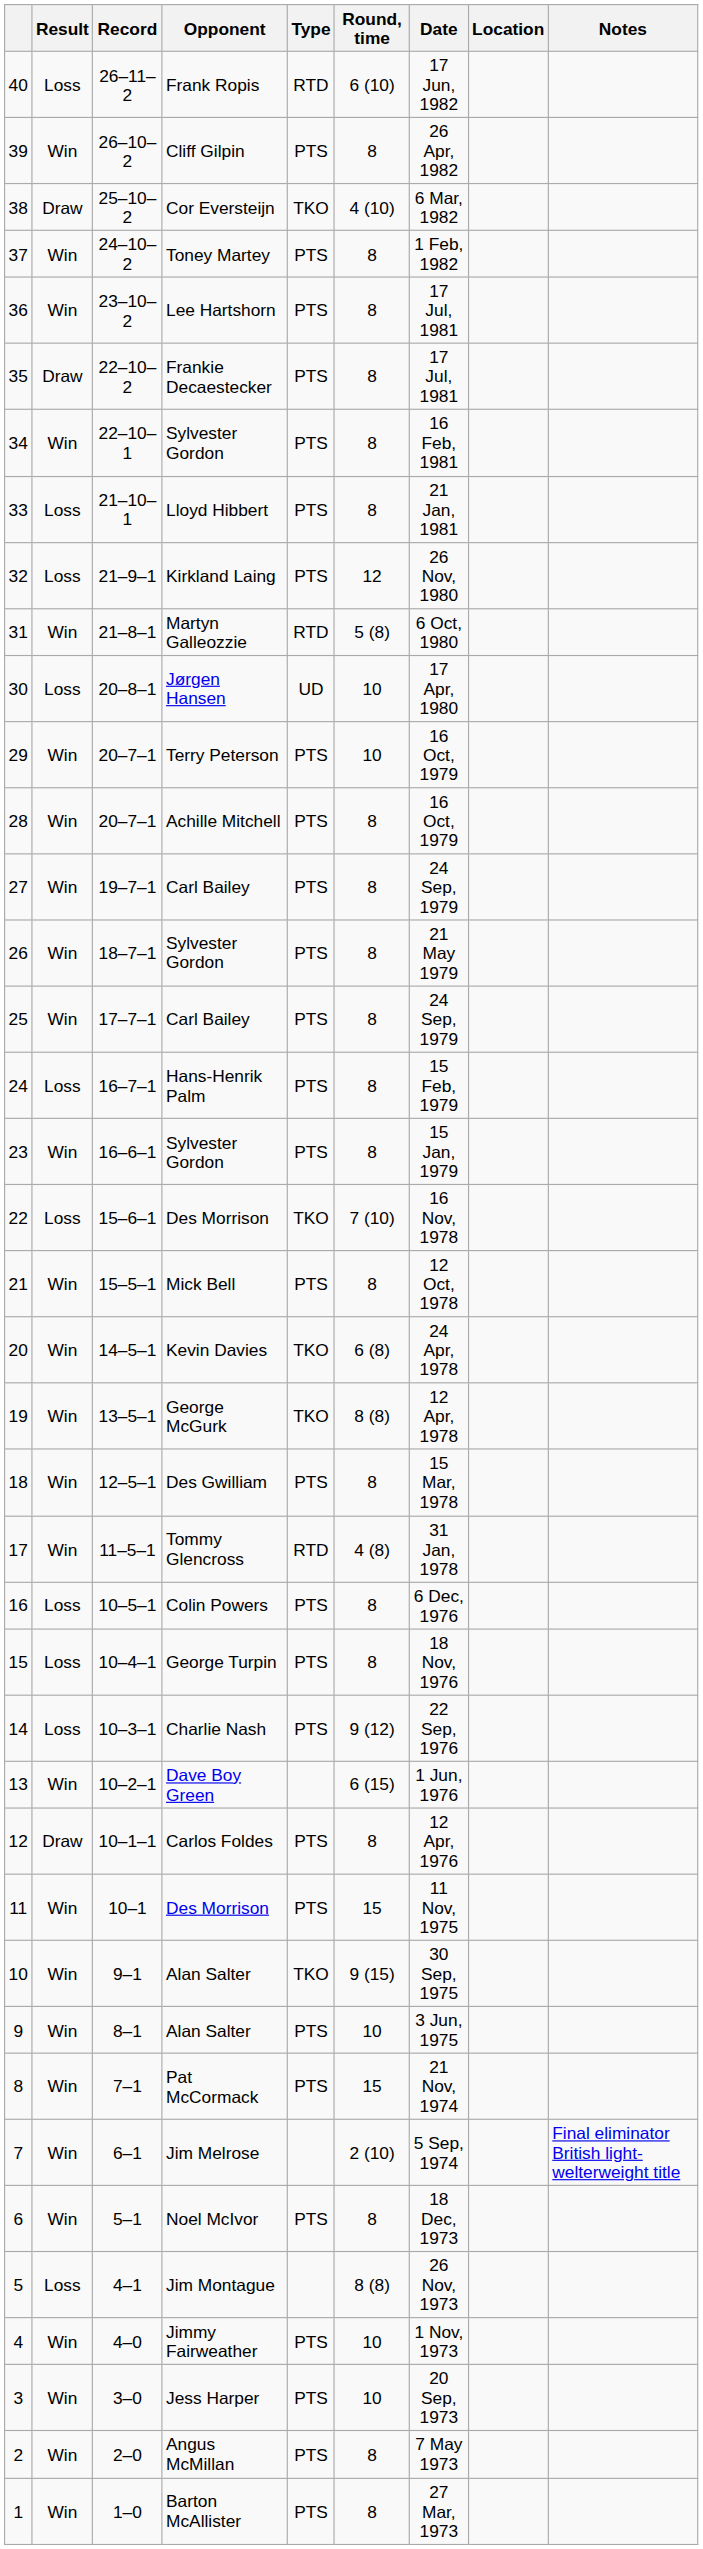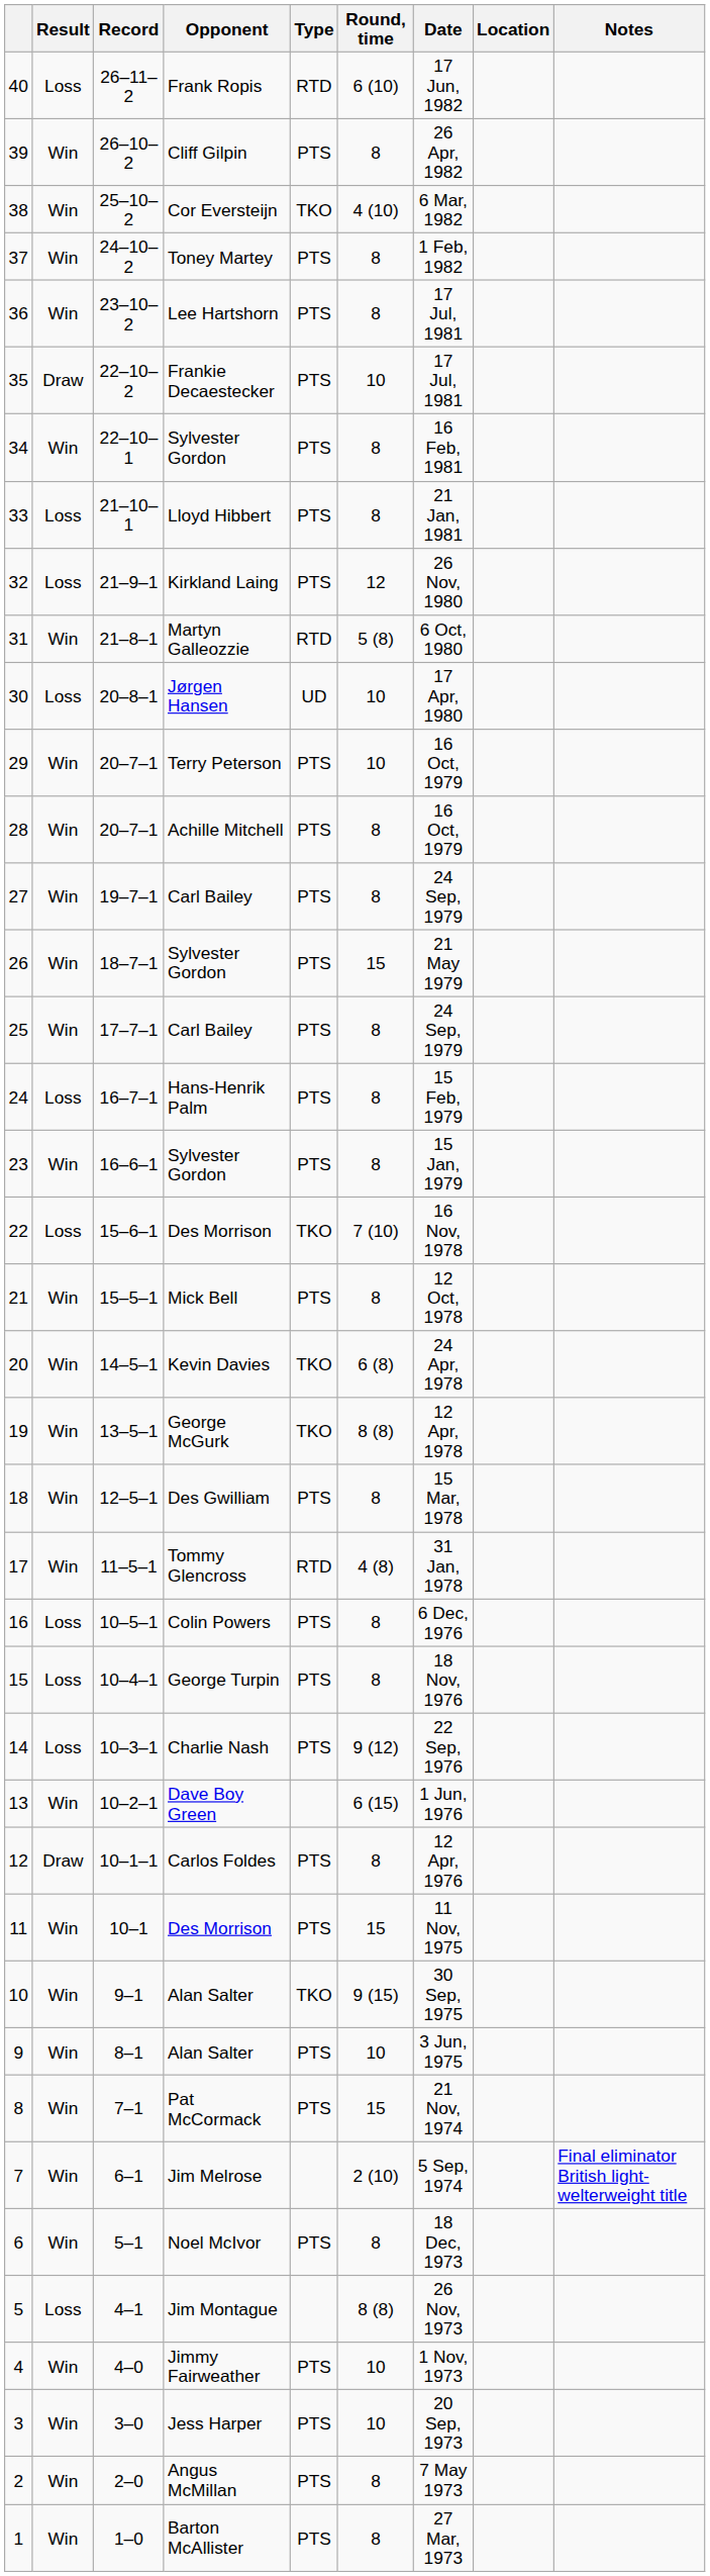38 | Result: Draw -> Win
35 | Round, time: 8 -> 10
26 | Round, time: 8 -> 15
